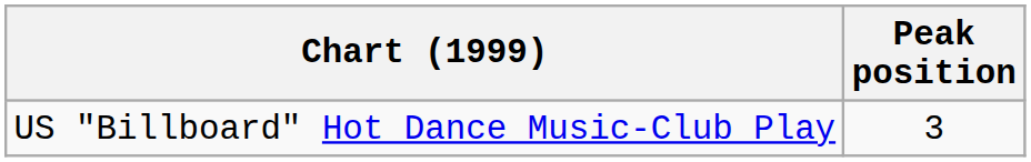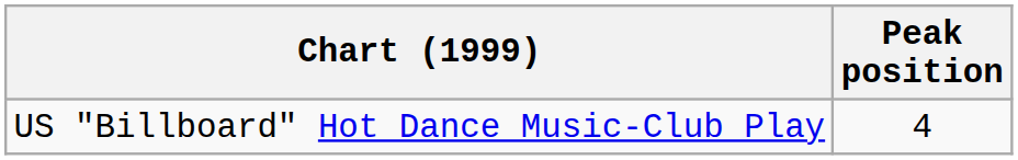US "Billboard" Hot Dance Music-Club Play | Peak position: 3 -> 4
